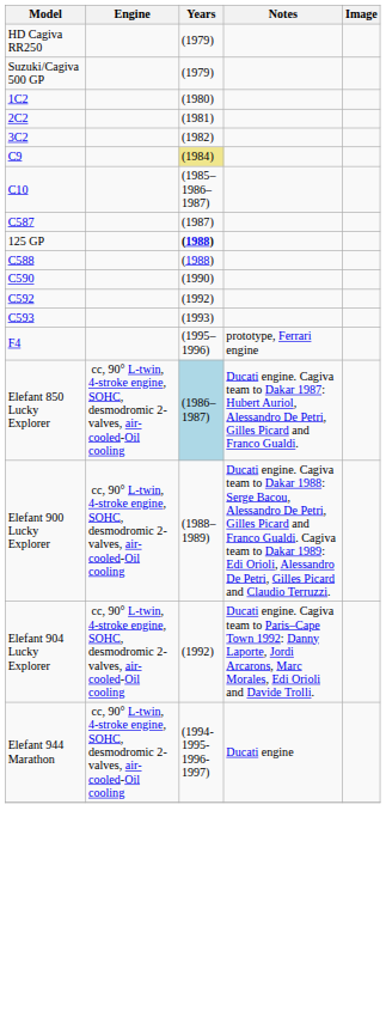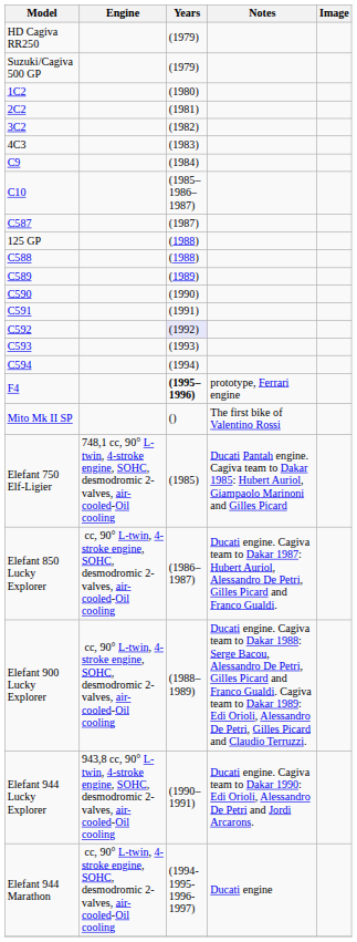+ row: 4C3 | (1983)
C9 | Years: khaki background -> no background
125 GP | Years: bold -> normal
+ row: C589 | (1989)
+ row: C591 | (1991)
C592 | Years: no background -> lavender background
+ row: C594 | (1994)
F4 | Years: normal -> bold
+ row: Mito Mk II SP | () | The first bike of Valentino Rossi
+ row: Elefant 750 Elf-Ligier | 748,1 cc, 90° L-twin, 4-stroke engine, SOHC, desmodromic 2-valves, air-cooled-Oil cooling | (1985) | Ducati Pantah engine. Cagiva team to Dakar 1985: Hubert Auriol, Giampaolo Marinoni and Gilles Picard
Elefant 850 Lucky Explorer | Years: lightblue background -> no background
+ row: Elefant 944 Lucky Explorer | 943,8 cc, 90° L-twin, 4-stroke engine, SOHC, desmodromic 2-valves, air-cooled-Oil cooling | (1990–1991) | Ducati engine. Cagiva team to Dakar 1990: Edi Orioli, Alessandro De Petri and Jordi Arcarons.
- row: Elefant 904 Lucky Explorer | cc, 90° L-twin, 4-stroke engine, SOHC, desmodromic 2-valves, air-cooled-Oil cooling | (1992) | Ducati engine. Cagiva team to Paris–Cape Town 1992: Danny Laporte, Jordi Arcarons, Marc Morales, Edi Orioli and Davide Trolli.
